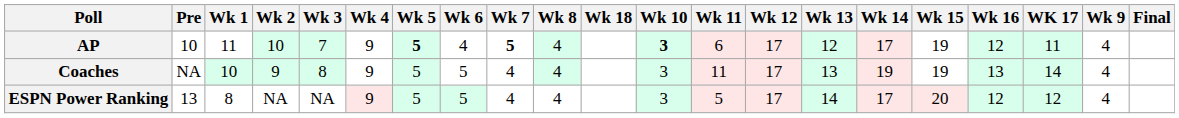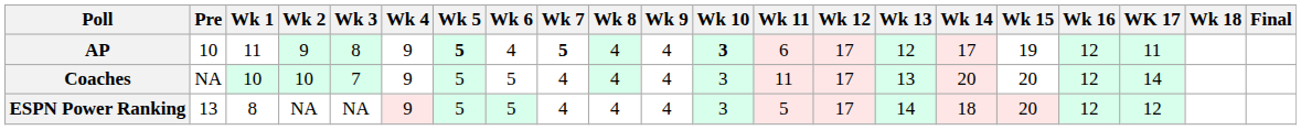columns swapped: Wk 9 <-> Wk 18
AP | Wk 2: 10 -> 9
AP | Wk 3: 7 -> 8
Coaches | Wk 2: 9 -> 10
Coaches | Wk 3: 8 -> 7
Coaches | Wk 14: 19 -> 20
Coaches | Wk 15: 19 -> 20
Coaches | Wk 16: 13 -> 12
ESPN Power Ranking | Wk 14: 17 -> 18
